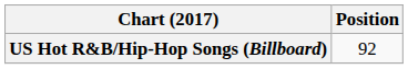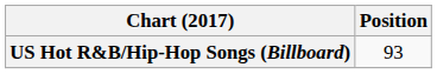US Hot R&B/Hip-Hop Songs (Billboard) | Position: 92 -> 93
